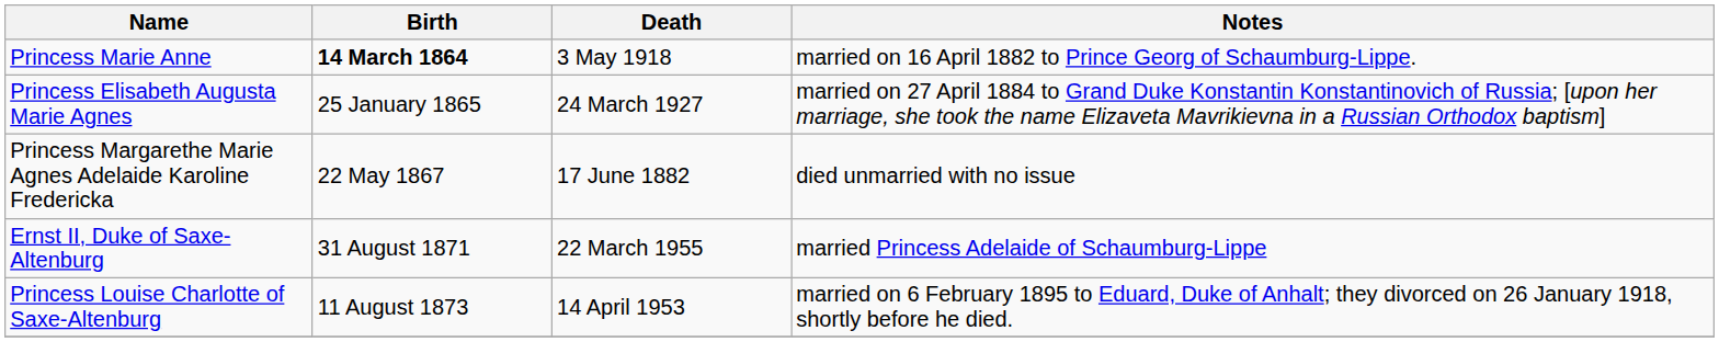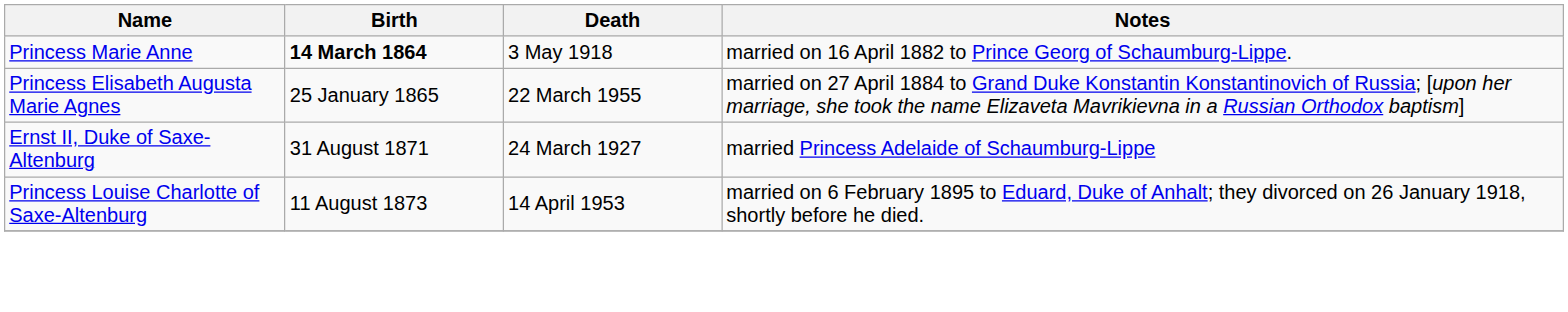Princess Elisabeth Augusta Marie Agnes | Death: 24 March 1927 -> 22 March 1955
- row: Princess Margarethe Marie Agnes Adelaide Karoline Fredericka | 22 May 1867 | 17 June 1882 | died unmarried with no issue
Ernst II, Duke of Saxe-Altenburg | Death: 22 March 1955 -> 24 March 1927
